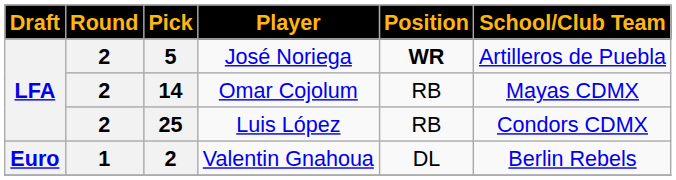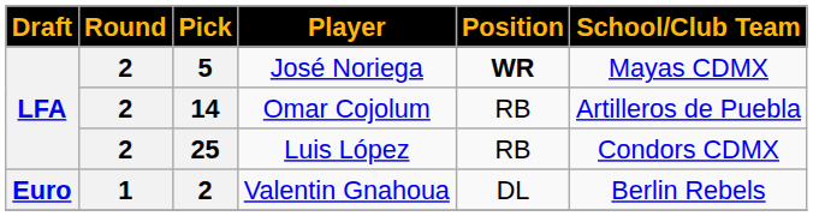José Noriega | School/Club Team: Artilleros de Puebla -> Mayas CDMX
Omar Cojolum | School/Club Team: Mayas CDMX -> Artilleros de Puebla
